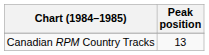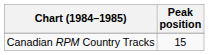Canadian RPM Country Tracks | Peak position: 13 -> 15
